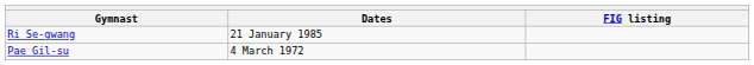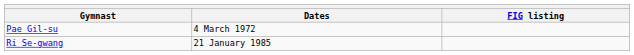rows swapped: Pae Gil-su <-> Ri Se-gwang
